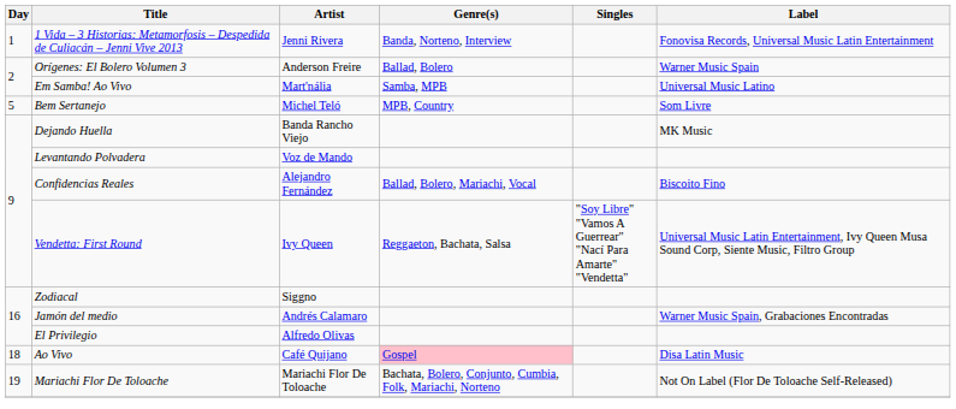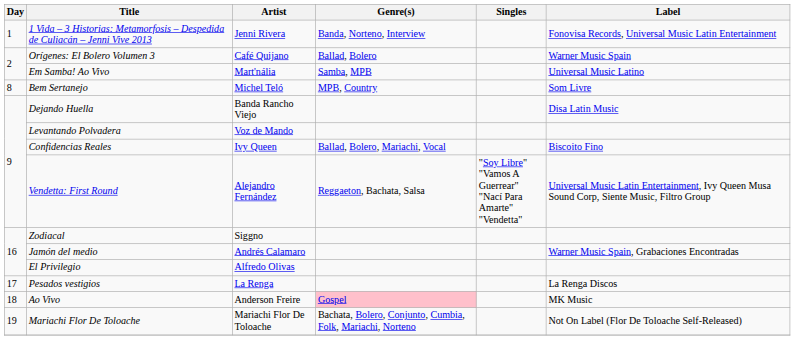Orígenes: El Bolero Volumen 3 | Artist: Anderson Freire -> Café Quijano
Bem Sertanejo | Day: 5 -> 8
Dejando Huella | Label: MK Music -> Disa Latin Music
Confidencias Reales | Artist: Alejandro Fernández -> Ivy Queen
Vendetta: First Round | Artist: Ivy Queen -> Alejandro Fernández
+ row: 17 | Pesados vestigios | La Renga | La Renga Discos
Ao Vivo | Artist: Café Quijano -> Anderson Freire
Ao Vivo | Label: Disa Latin Music -> MK Music
